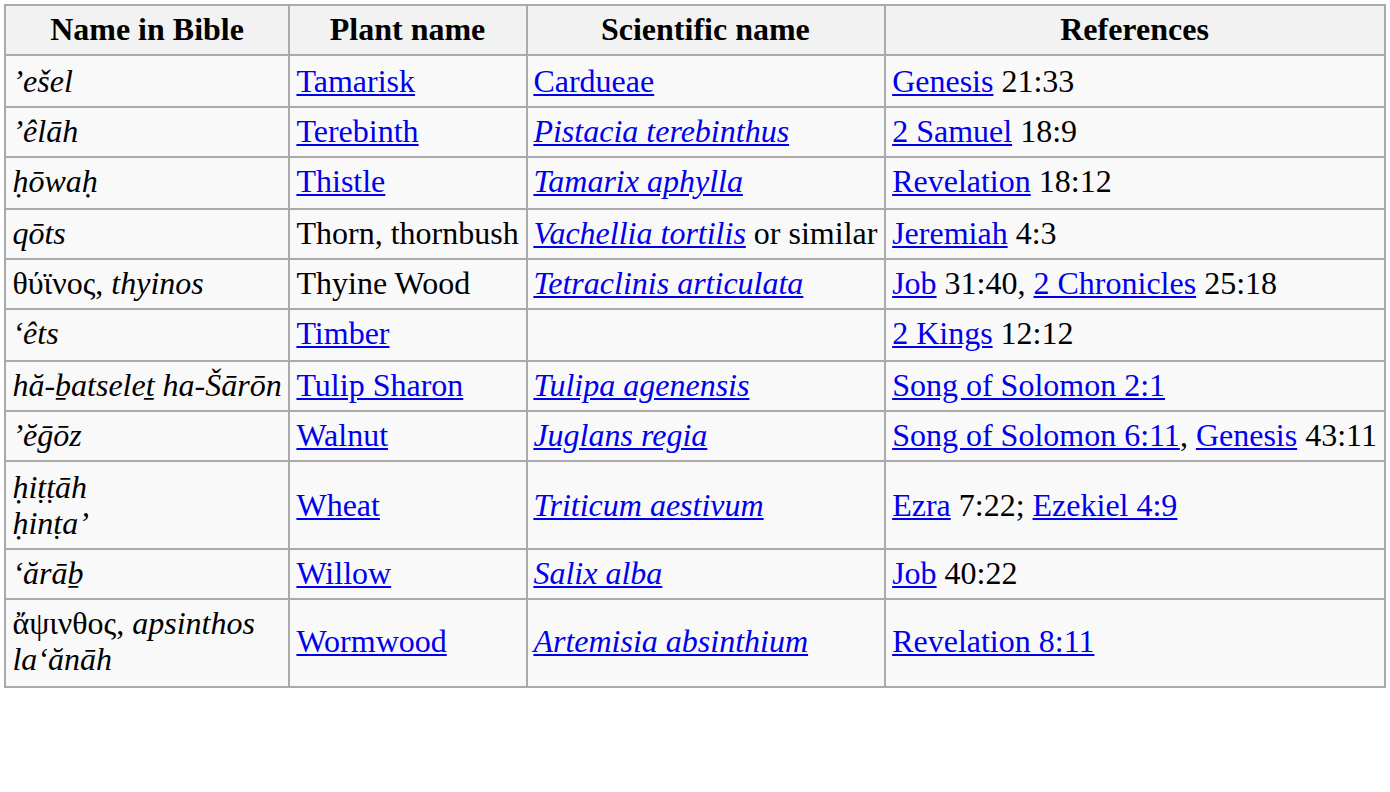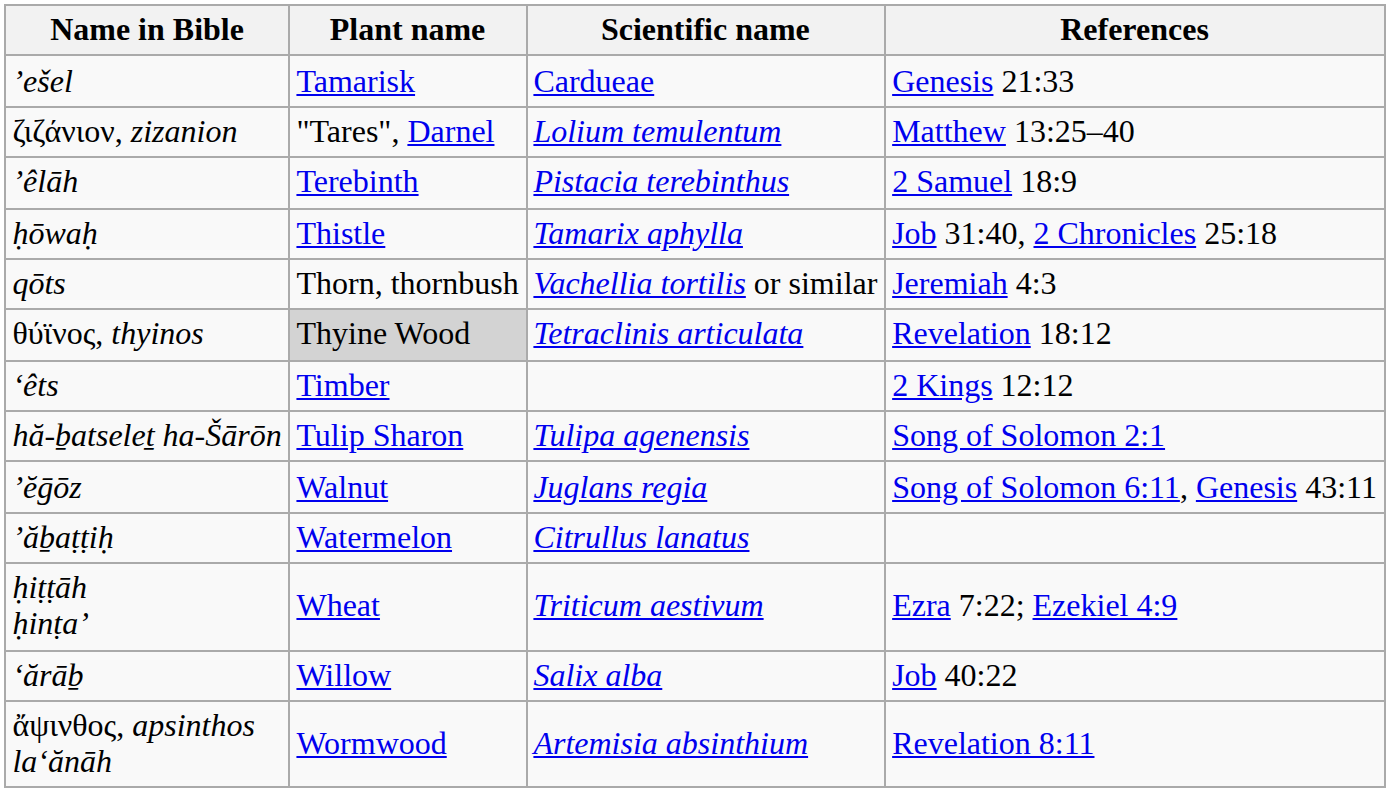+ row: ζιζάνιον, zizanion | "Tares", Darnel | Lolium temulentum | Matthew 13:25–40
ḥōwaḥ | References: Revelation 18:12 -> Job 31:40, 2 Chronicles 25:18
θύϊνος, thyinos | Plant name: no background -> lightgrey background
θύϊνος, thyinos | References: Job 31:40, 2 Chronicles 25:18 -> Revelation 18:12
+ row: ’ăḇaṭṭiḥ | Watermelon | Citrullus lanatus
